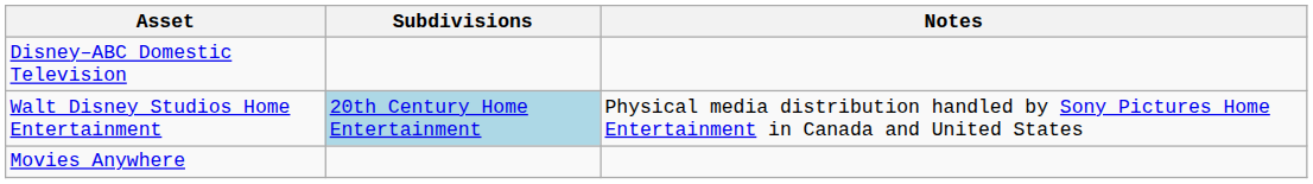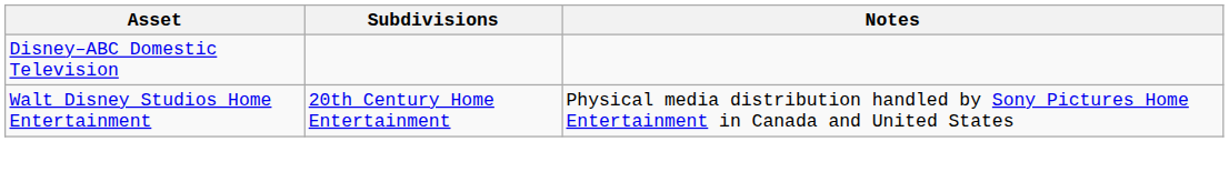Walt Disney Studios Home Entertainment | Subdivisions: lightblue background -> no background
- row: Movies Anywhere
